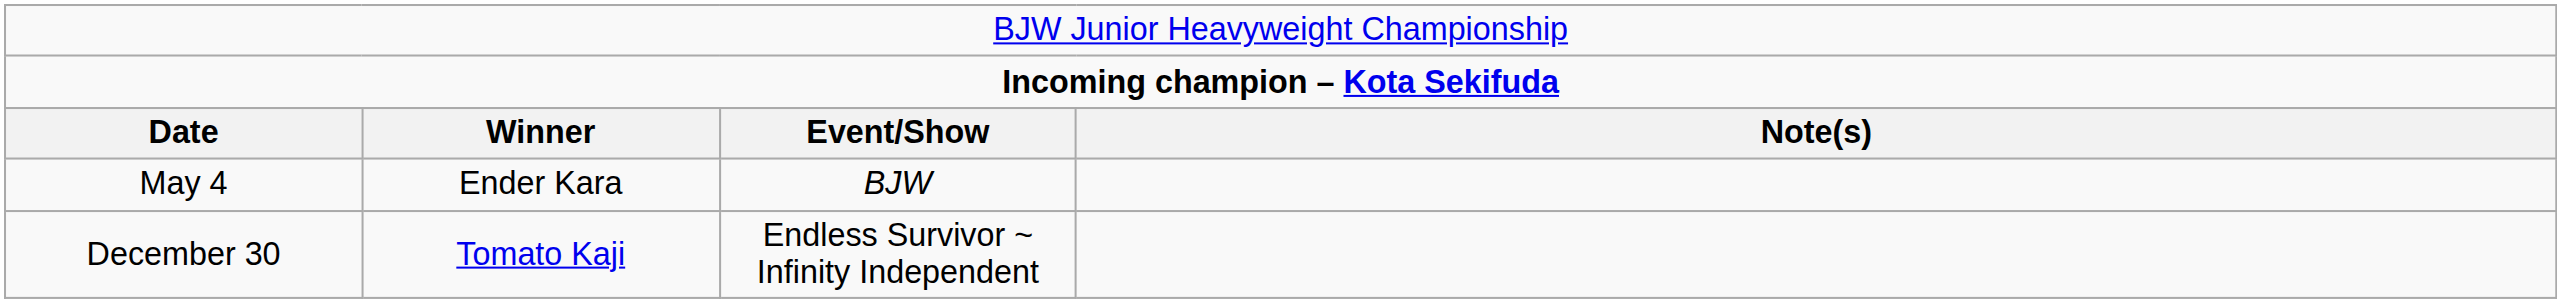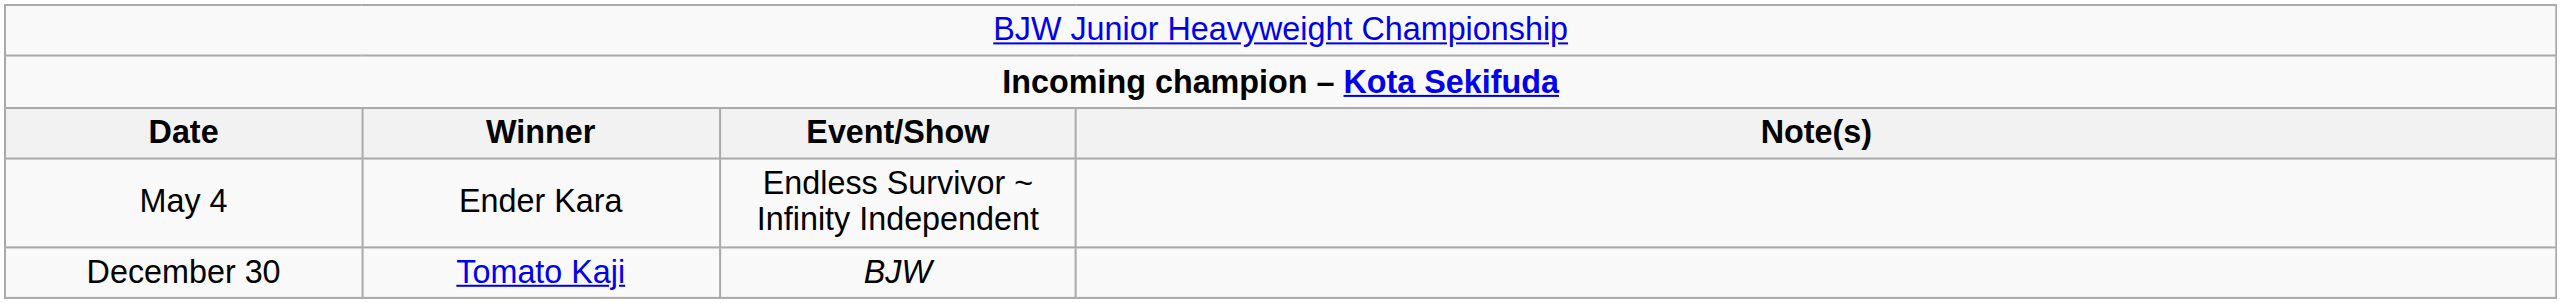May 4 | column 3: BJW -> Endless Survivor ~ Infinity Independent
December 30 | column 3: Endless Survivor ~ Infinity Independent -> BJW
